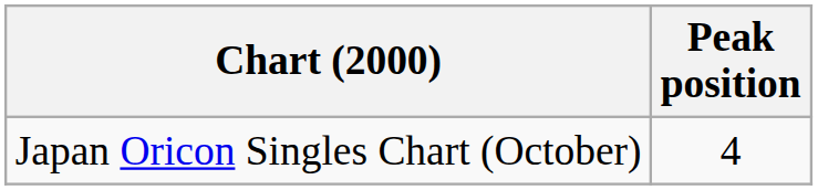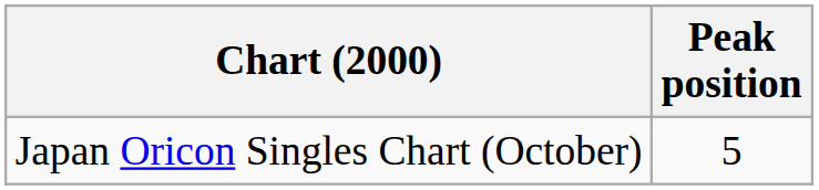Japan Oricon Singles Chart (October) | Peak position: 4 -> 5
